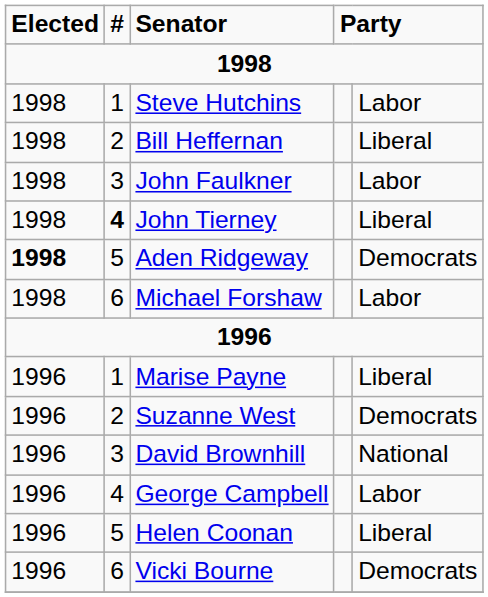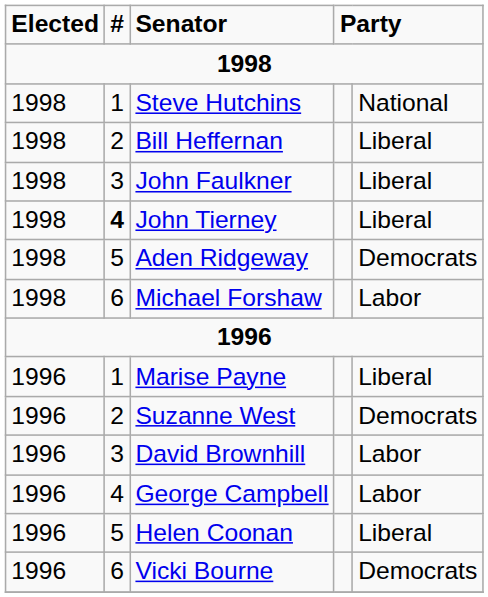Steve Hutchins | column 5: Labor -> National
John Faulkner | column 5: Labor -> Liberal
Aden Ridgeway | Elected: bold -> normal
David Brownhill | column 5: National -> Labor
